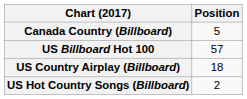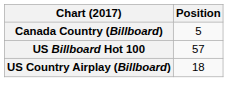- row: US Hot Country Songs (Billboard) | 2
